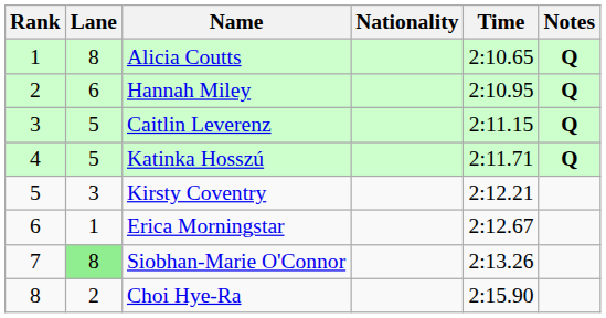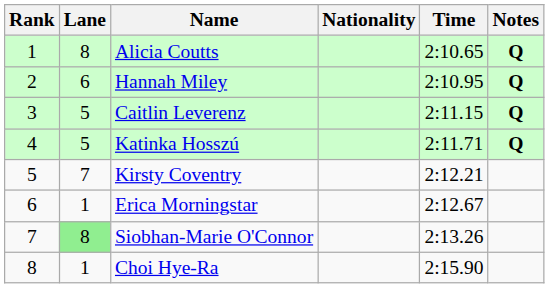Kirsty Coventry | Lane: 3 -> 7
Choi Hye-Ra | Lane: 2 -> 1
